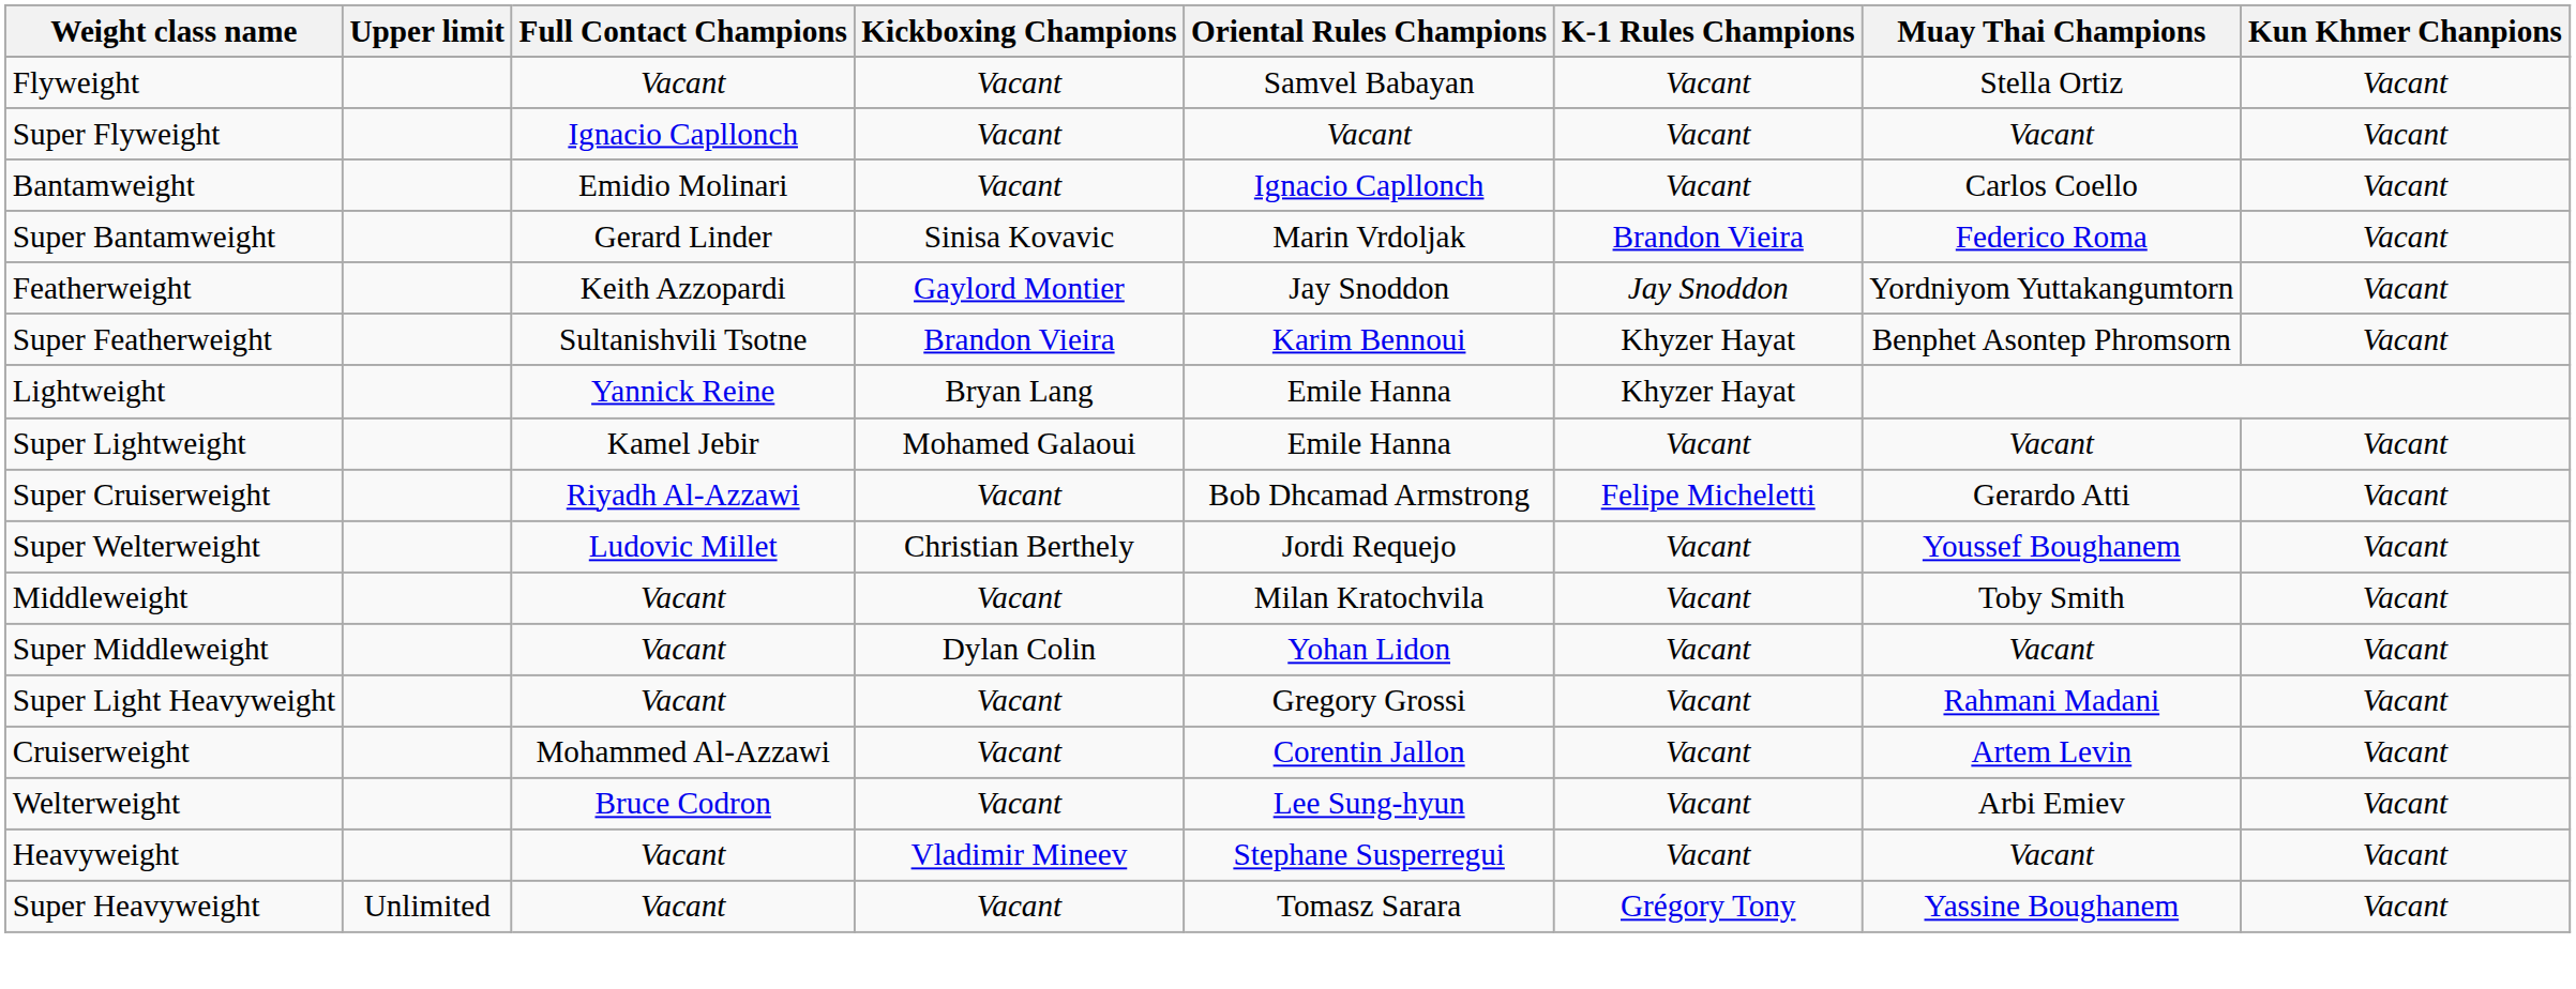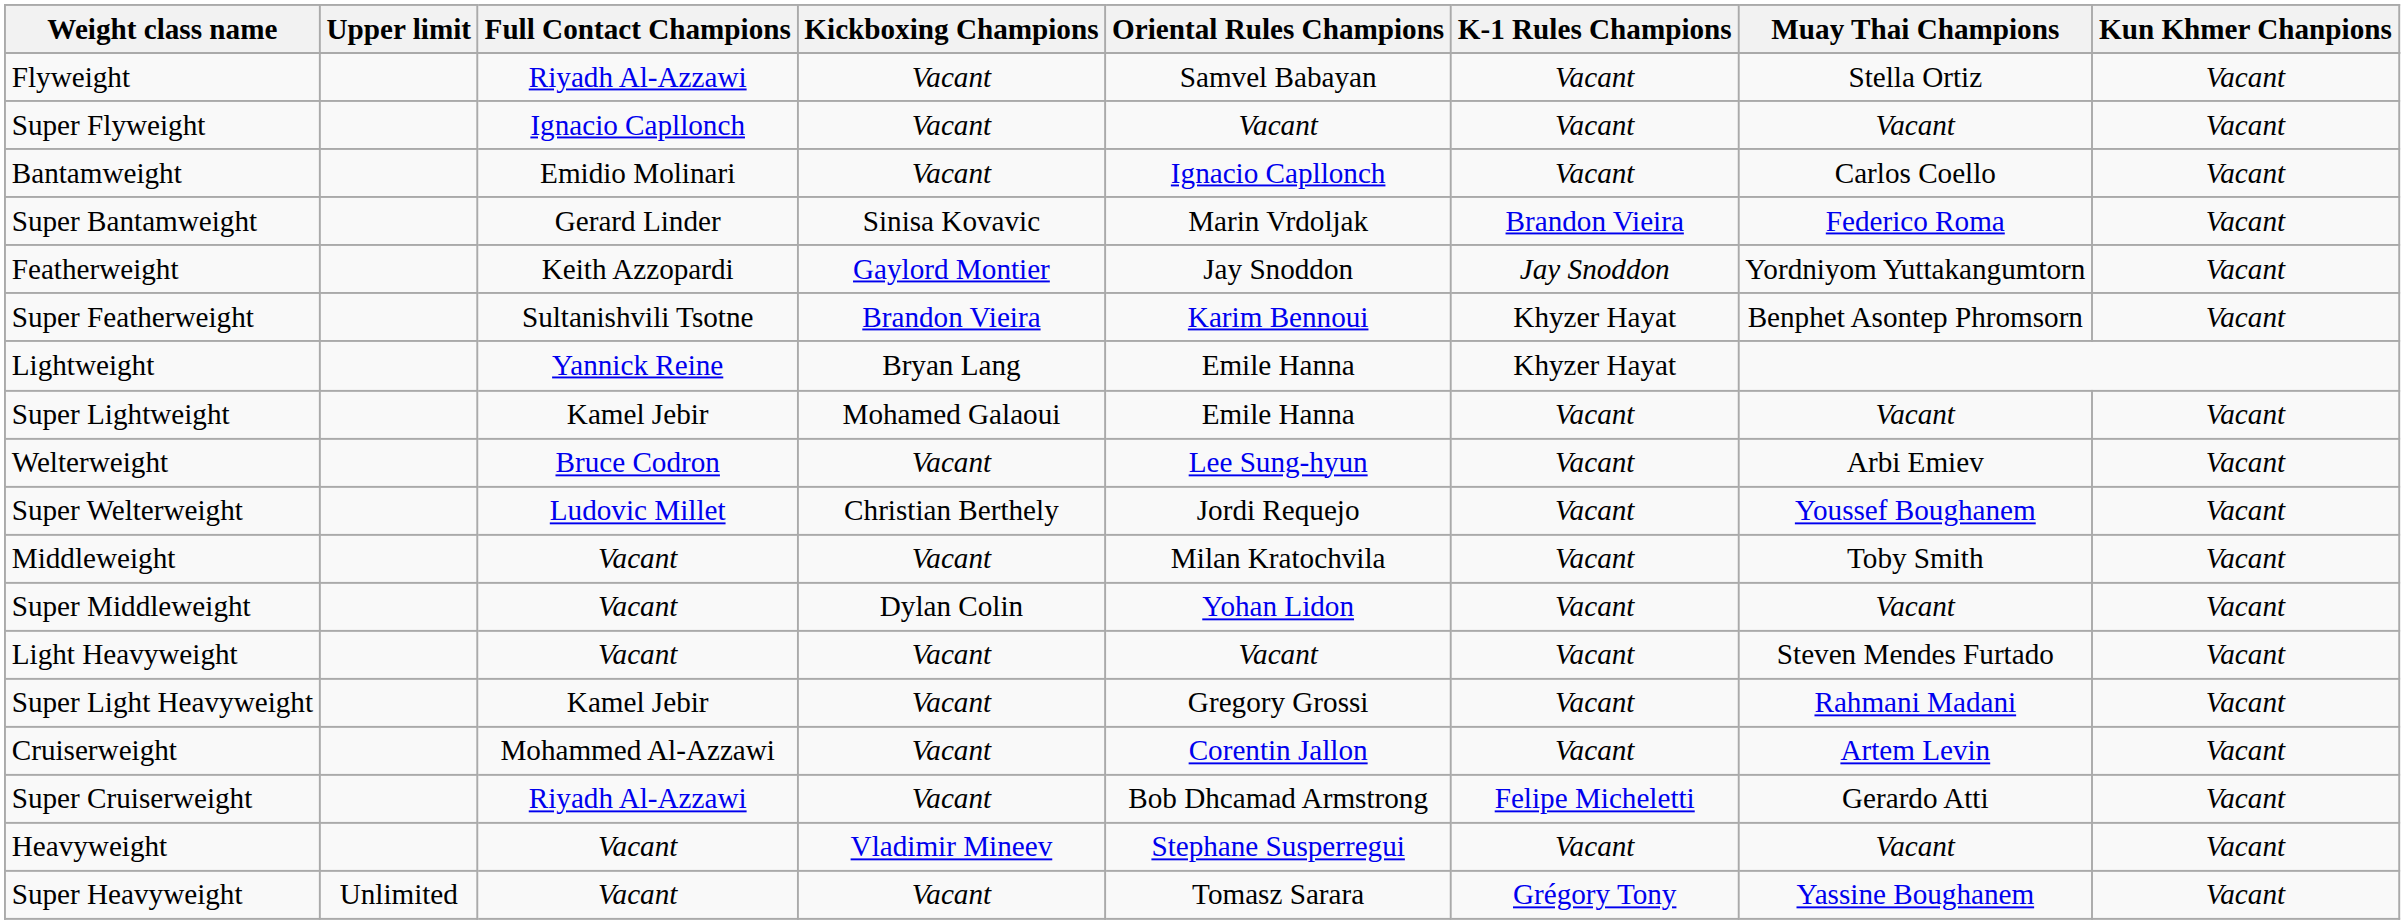Flyweight | Full Contact Champions: Vacant -> Riyadh Al-Azzawi
rows swapped: Welterweight <-> Super Cruiserweight
+ row: Light Heavyweight | Vacant | Vacant | Vacant | Vacant | Steven Mendes Furtado | Vacant
Super Light Heavyweight | Full Contact Champions: Vacant -> Kamel Jebir
